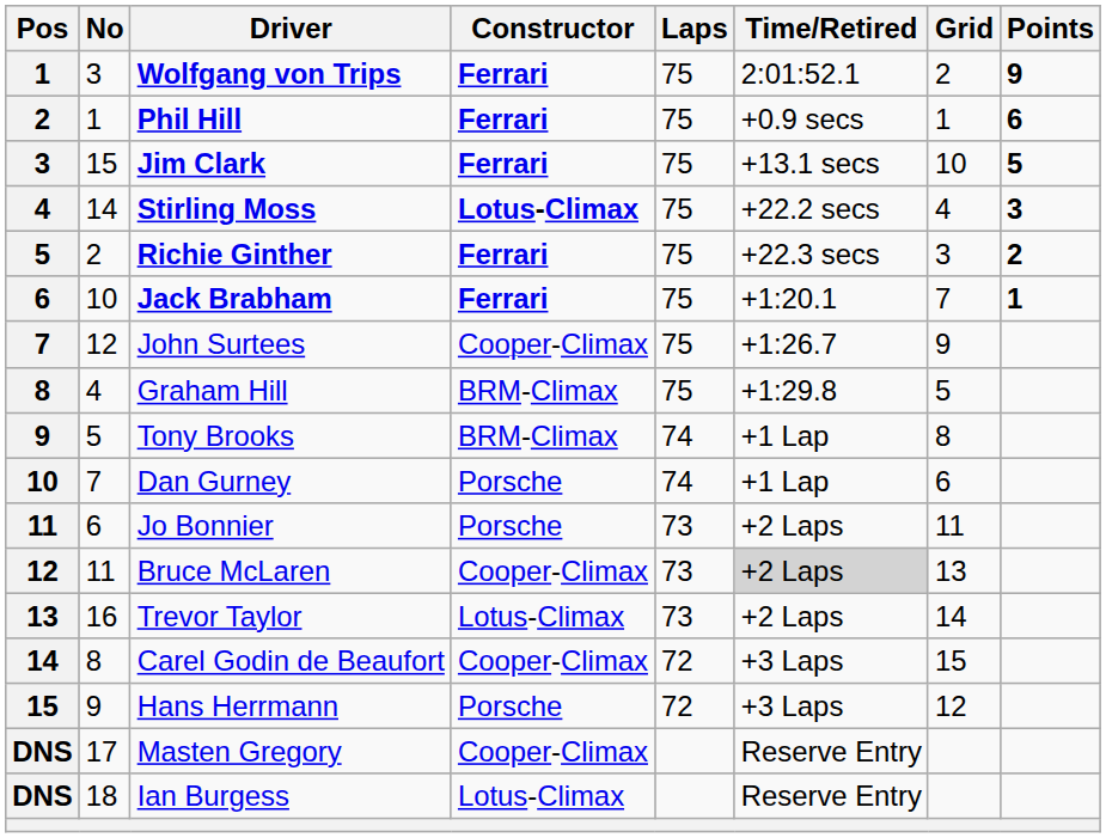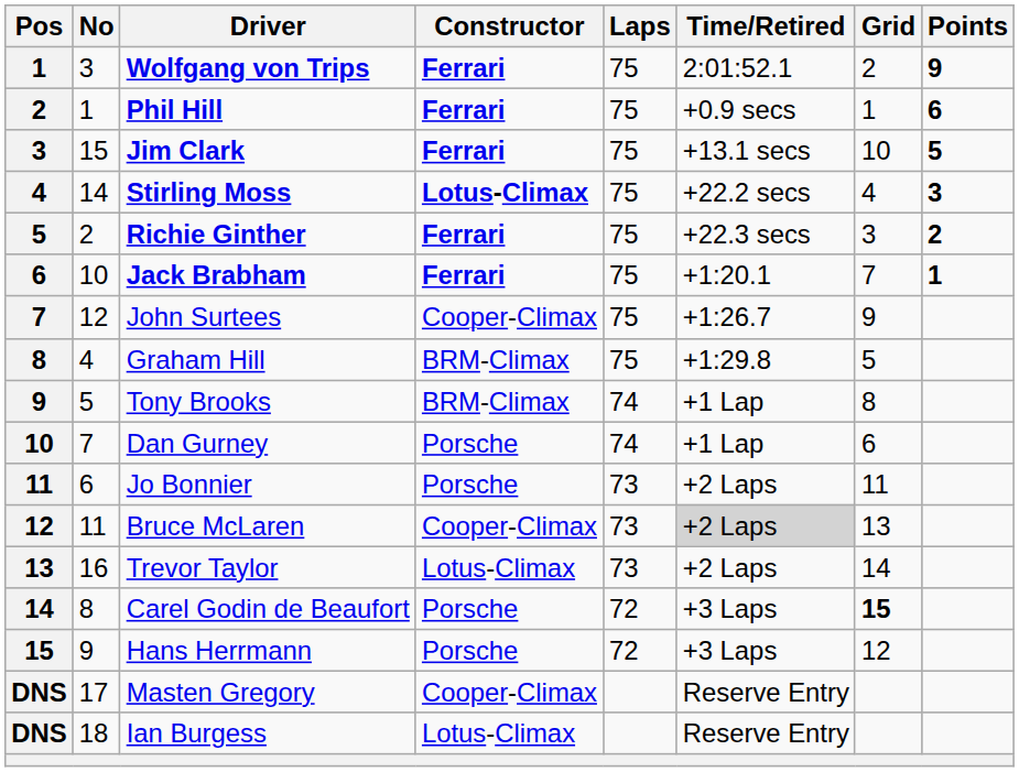Carel Godin de Beaufort | Constructor: Cooper-Climax -> Porsche
Carel Godin de Beaufort | Grid: normal -> bold
